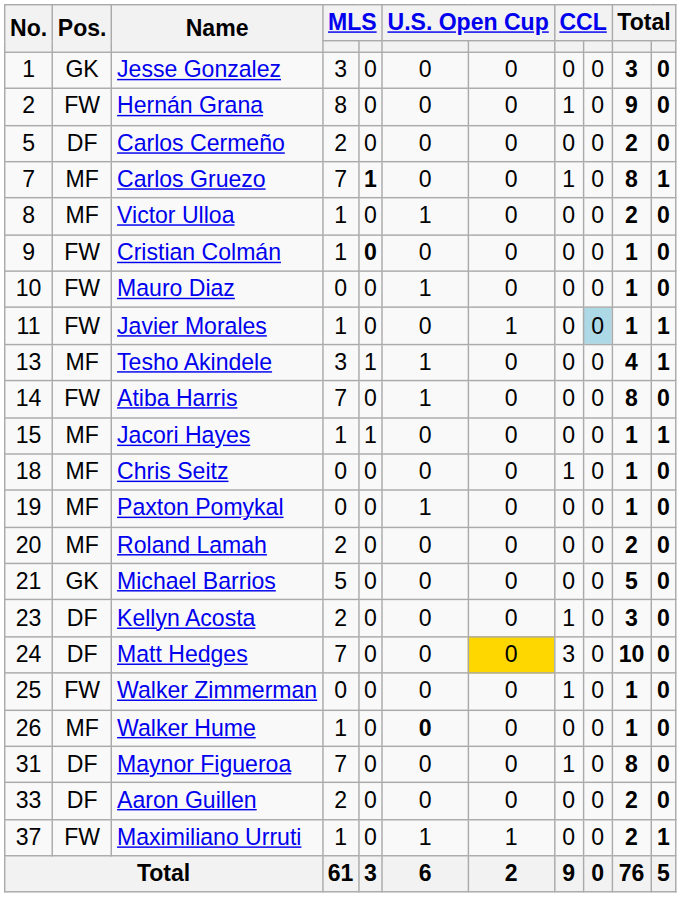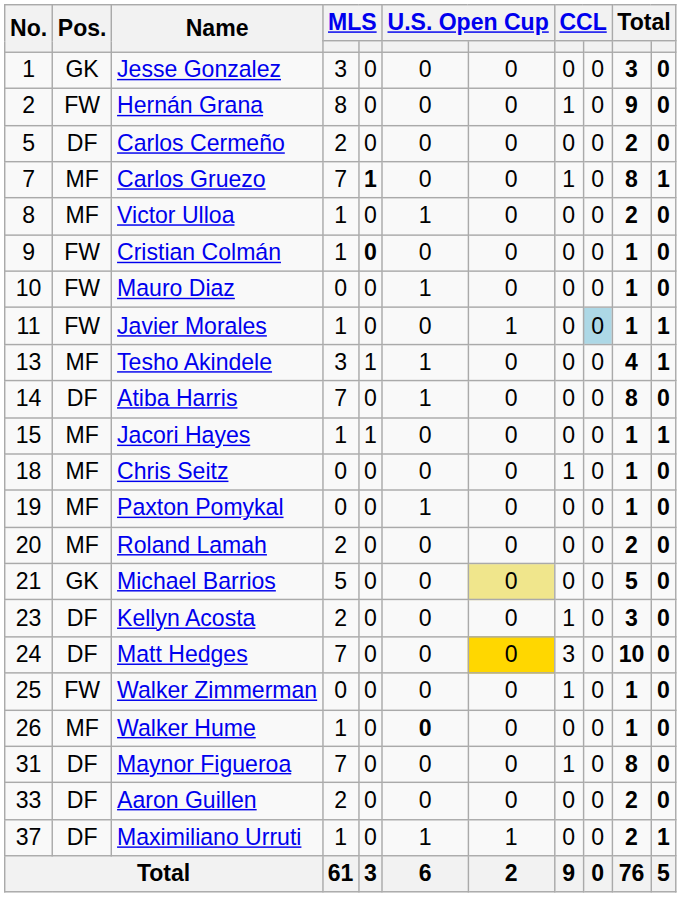Atiba Harris | Pos.: FW -> DF
Michael Barrios | column 7: no background -> khaki background
Maximiliano Urruti | Pos.: FW -> DF
